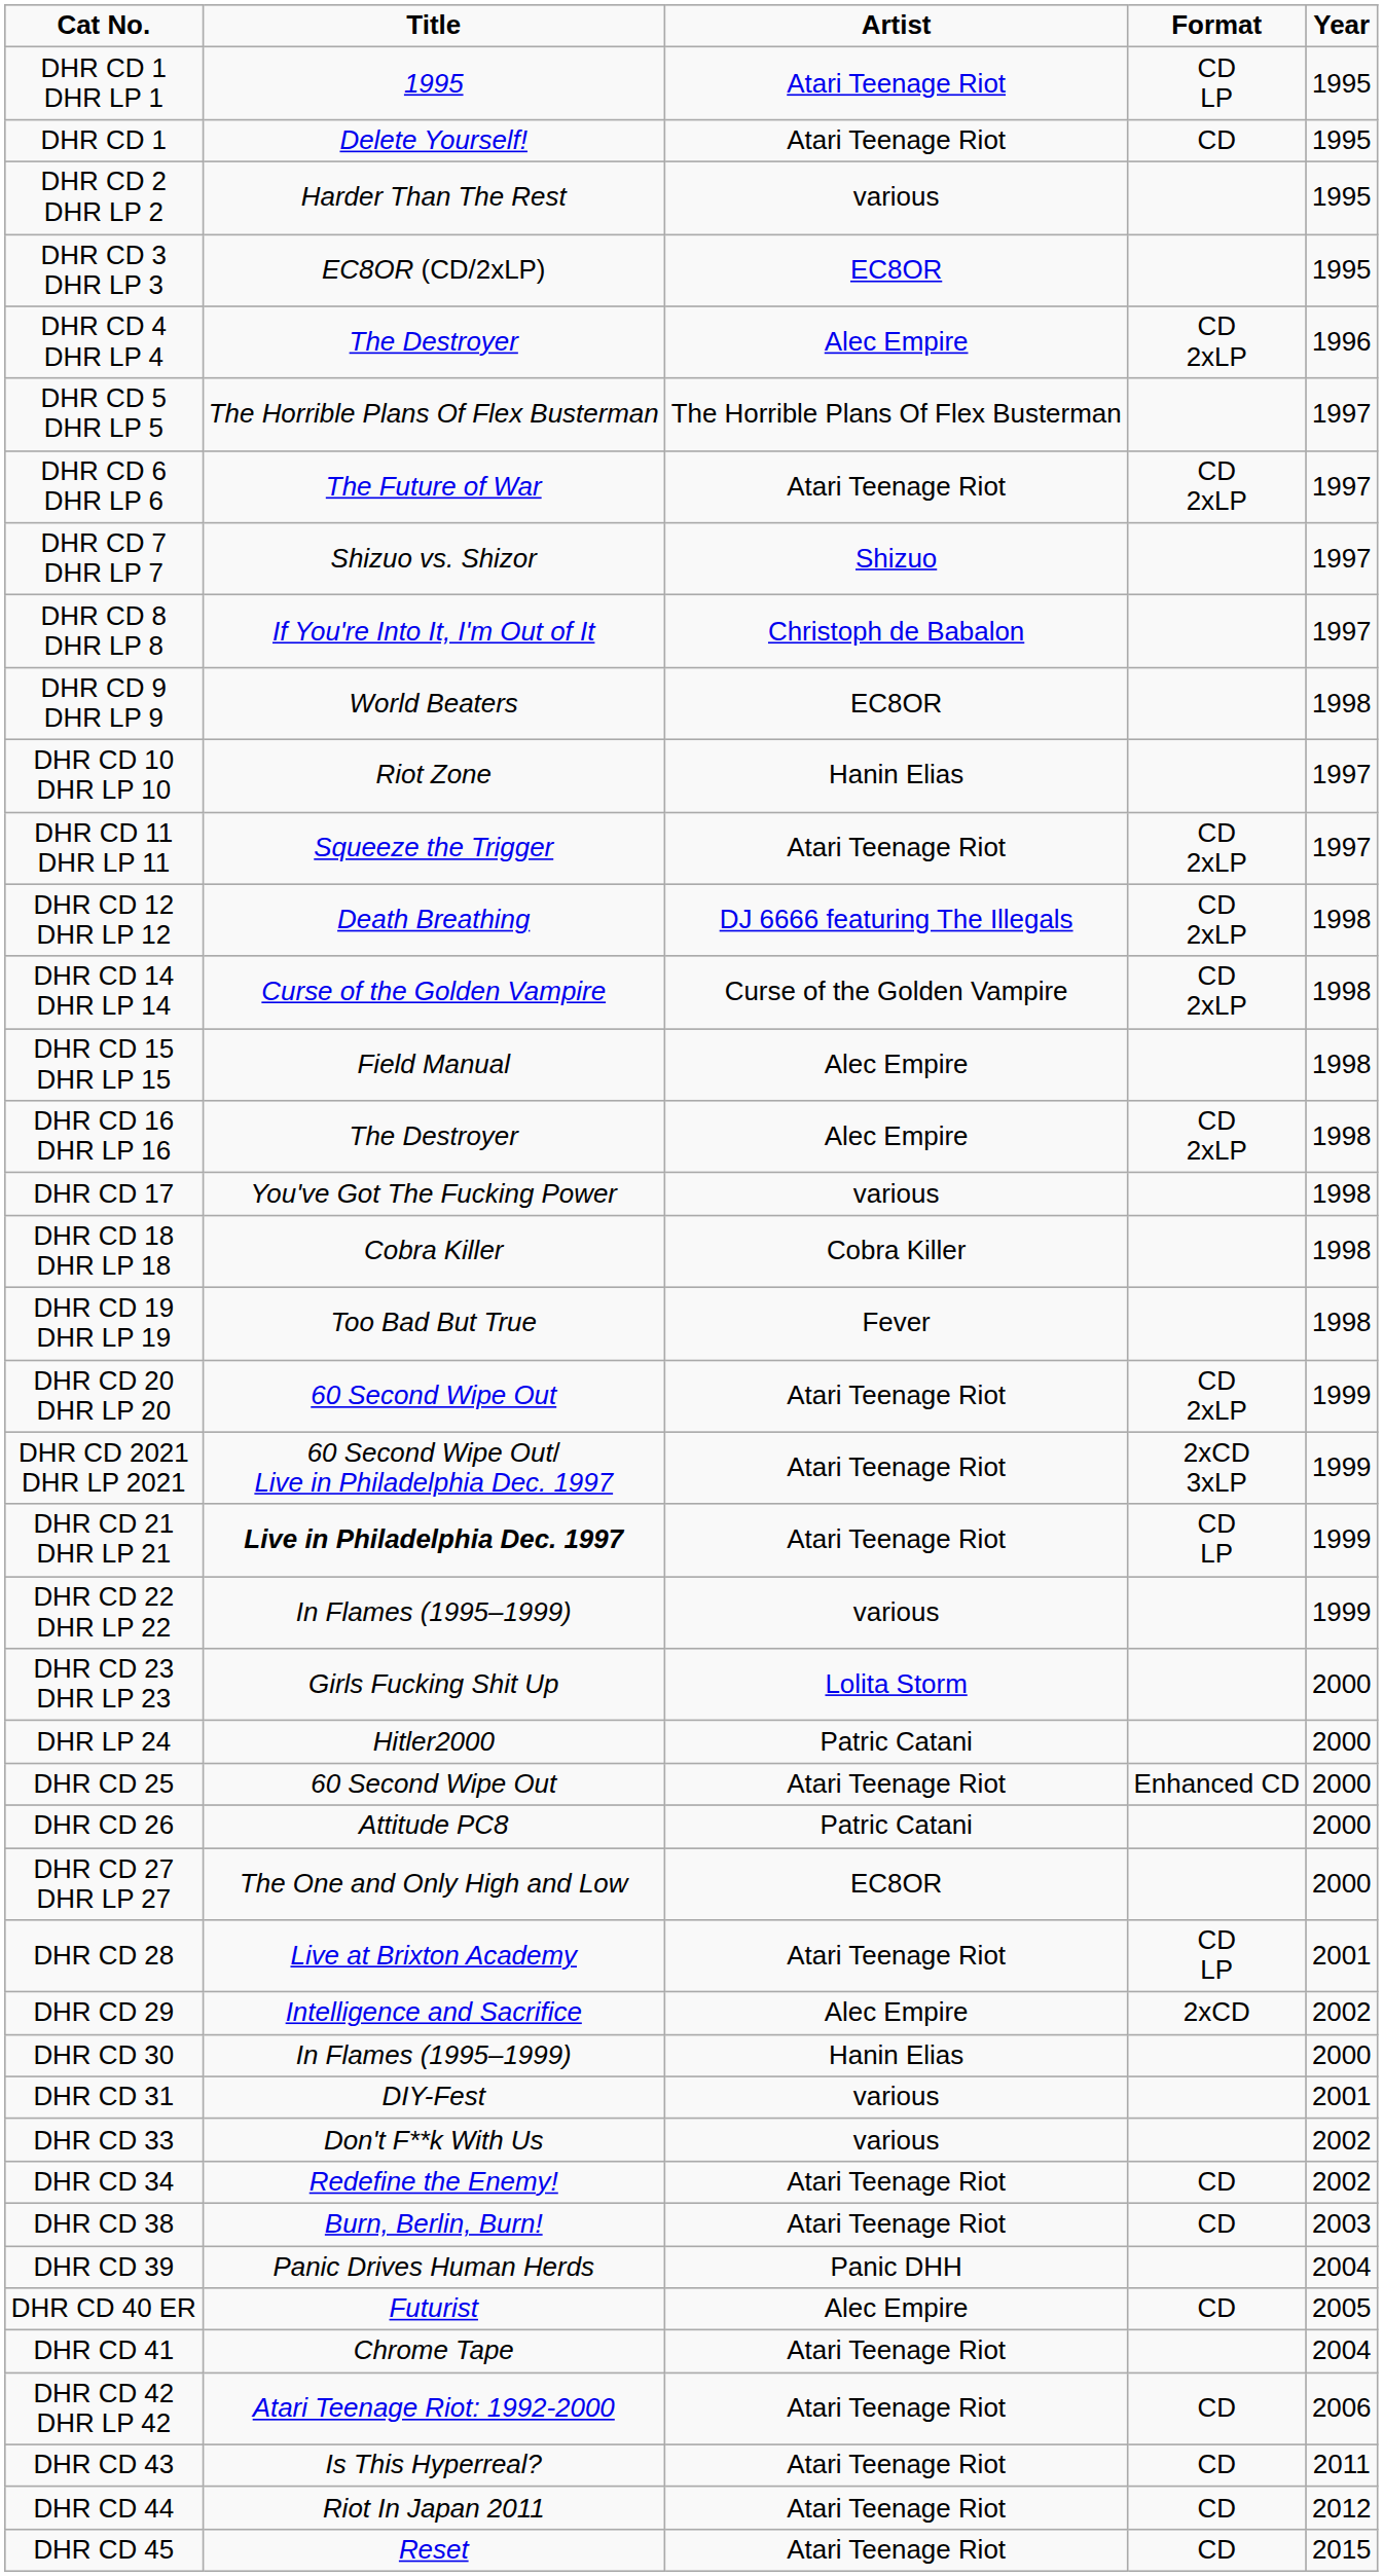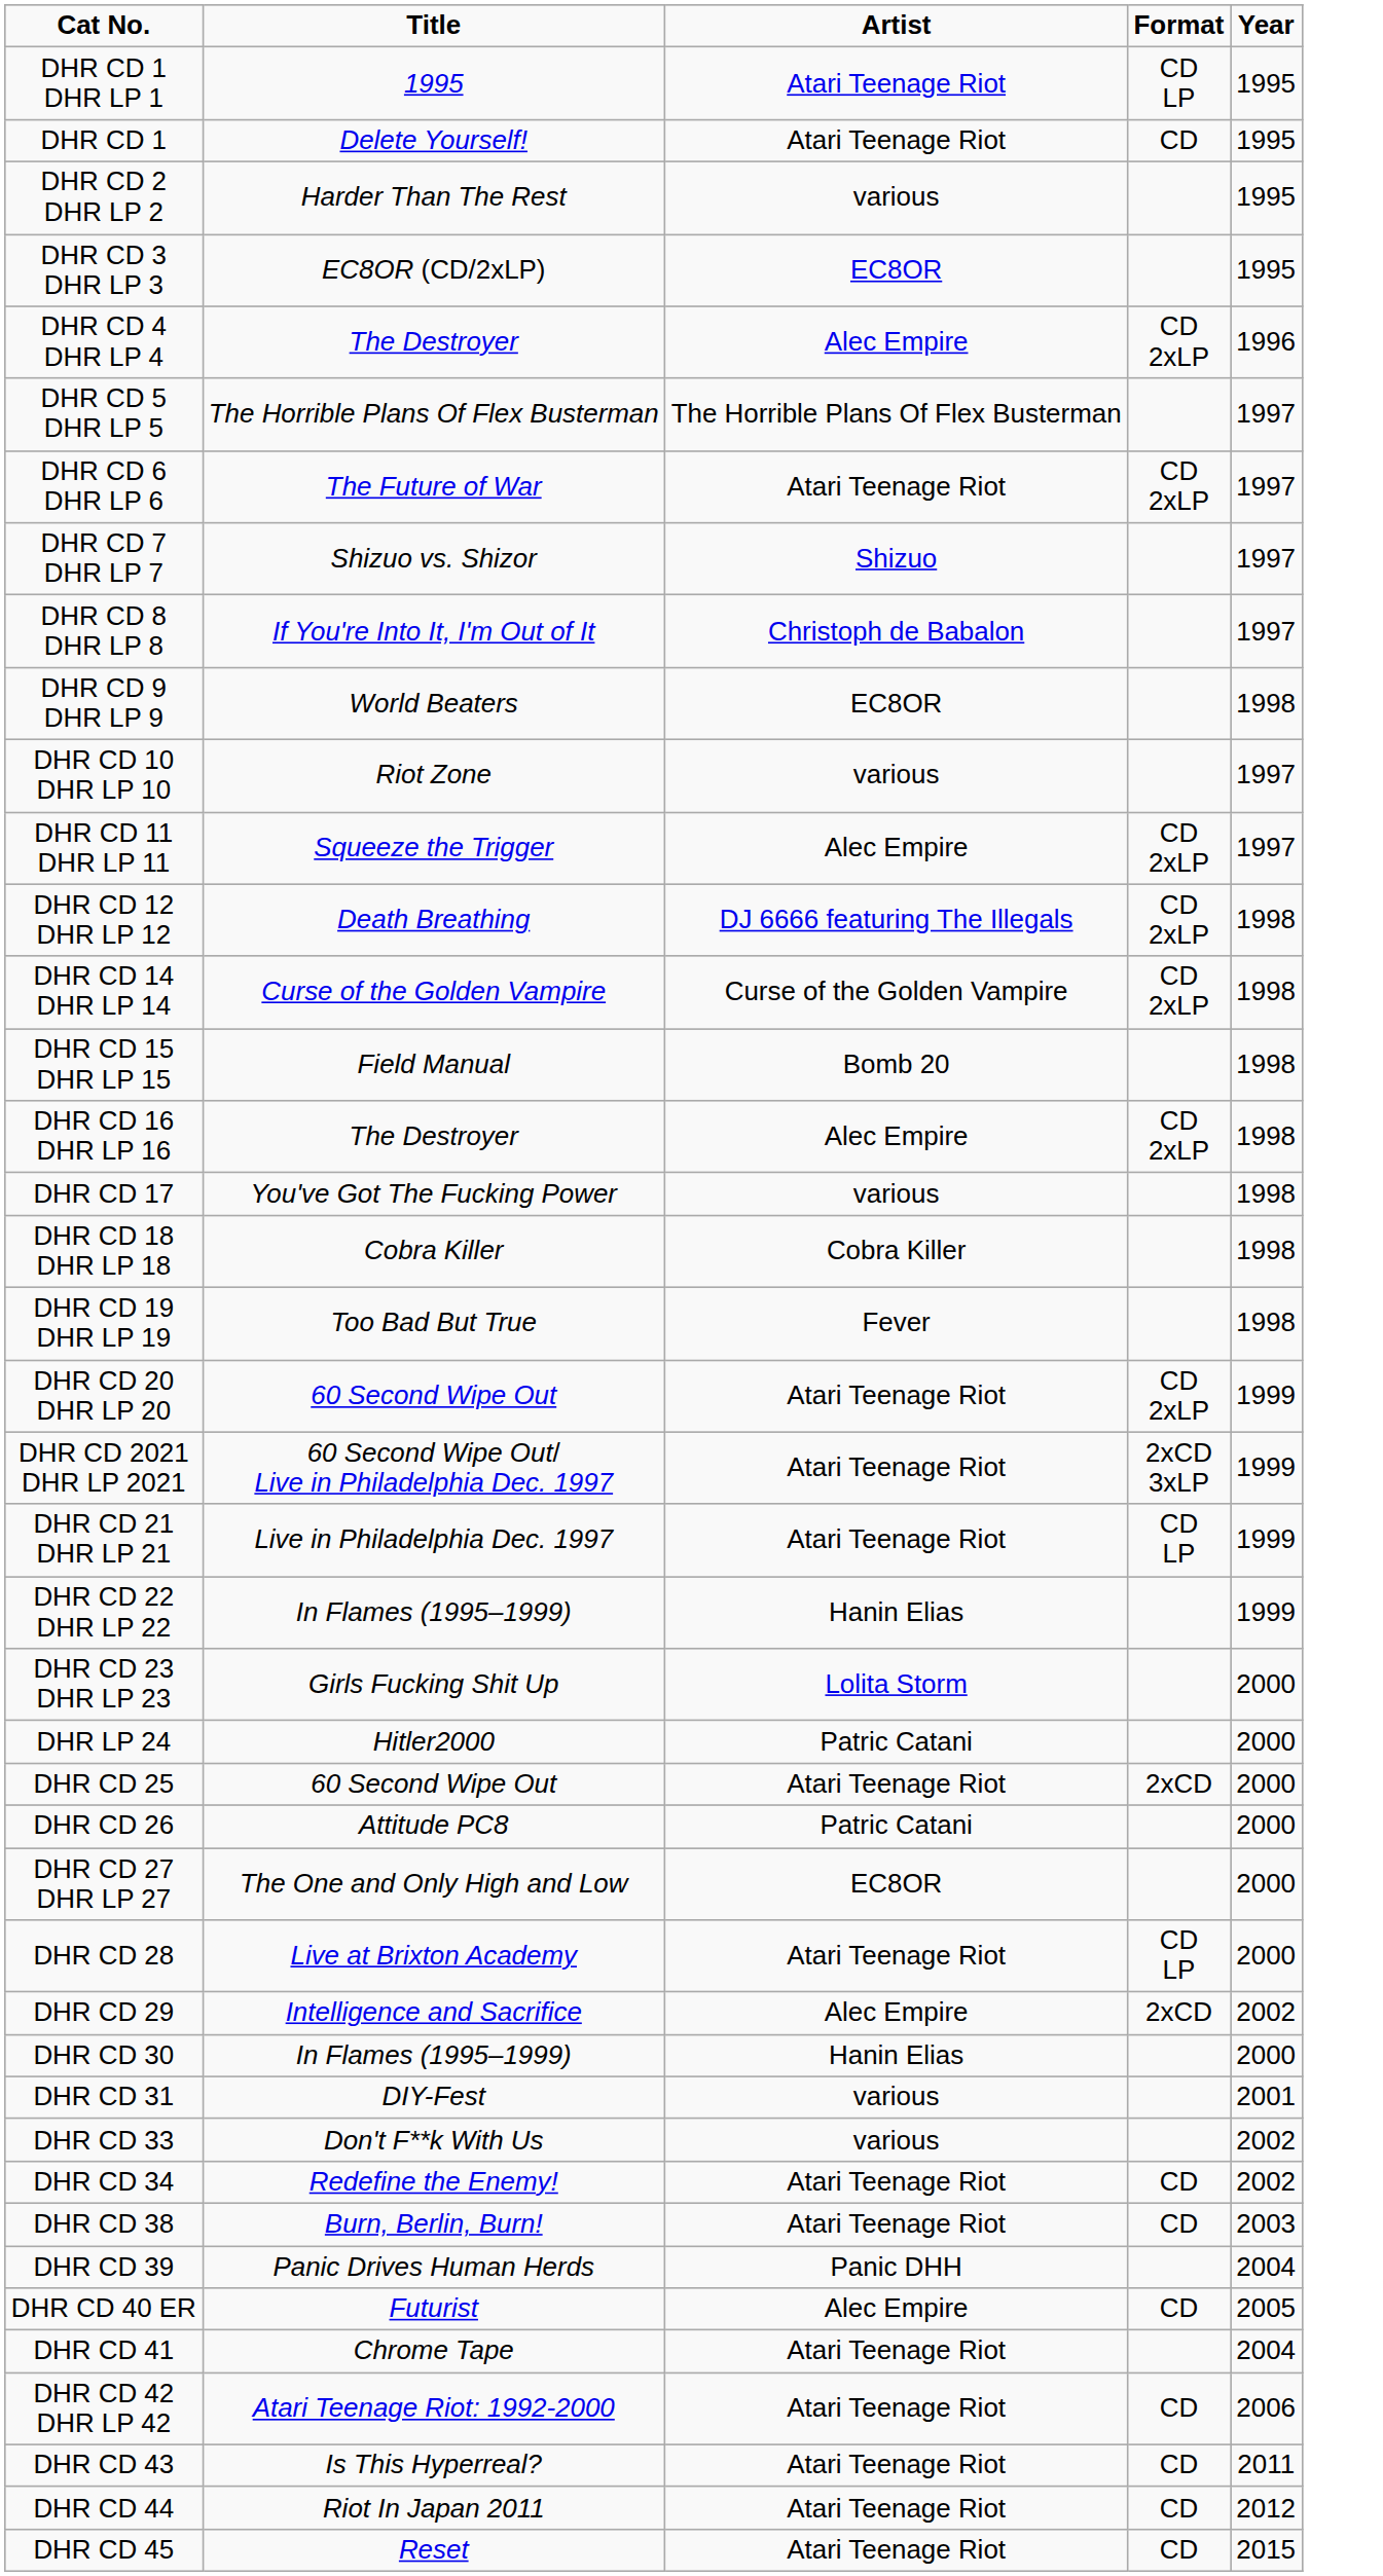DHR CD 10 DHR LP 10 | Artist: Hanin Elias -> various
DHR CD 11 DHR LP 11 | Artist: Atari Teenage Riot -> Alec Empire
DHR CD 15 DHR LP 15 | Artist: Alec Empire -> Bomb 20
DHR CD 21 DHR LP 21 | Title: bold -> normal
DHR CD 22 DHR LP 22 | Artist: various -> Hanin Elias
DHR CD 25 | Format: Enhanced CD -> 2xCD
DHR CD 28 | Year: 2001 -> 2000
